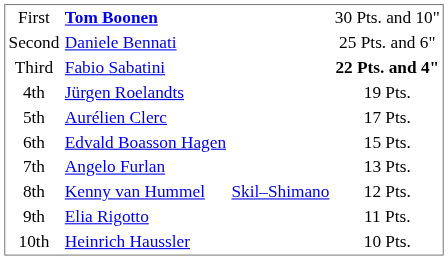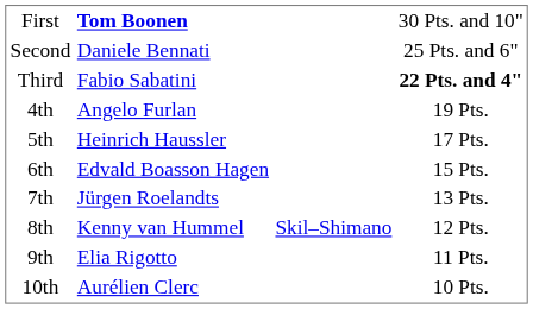4th | column 2: Jürgen Roelandts -> Angelo Furlan
5th | column 2: Aurélien Clerc -> Heinrich Haussler
7th | column 2: Angelo Furlan -> Jürgen Roelandts
10th | column 2: Heinrich Haussler -> Aurélien Clerc
